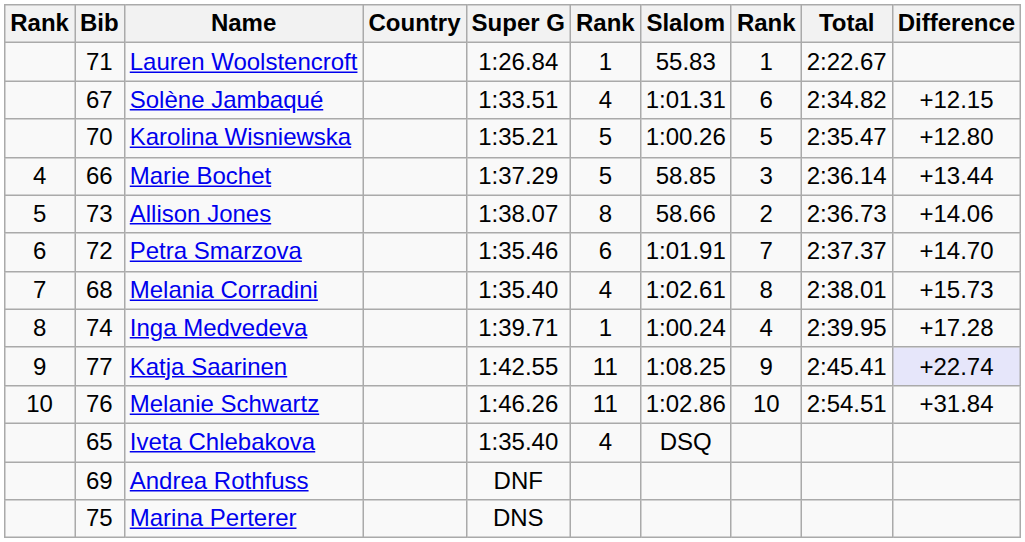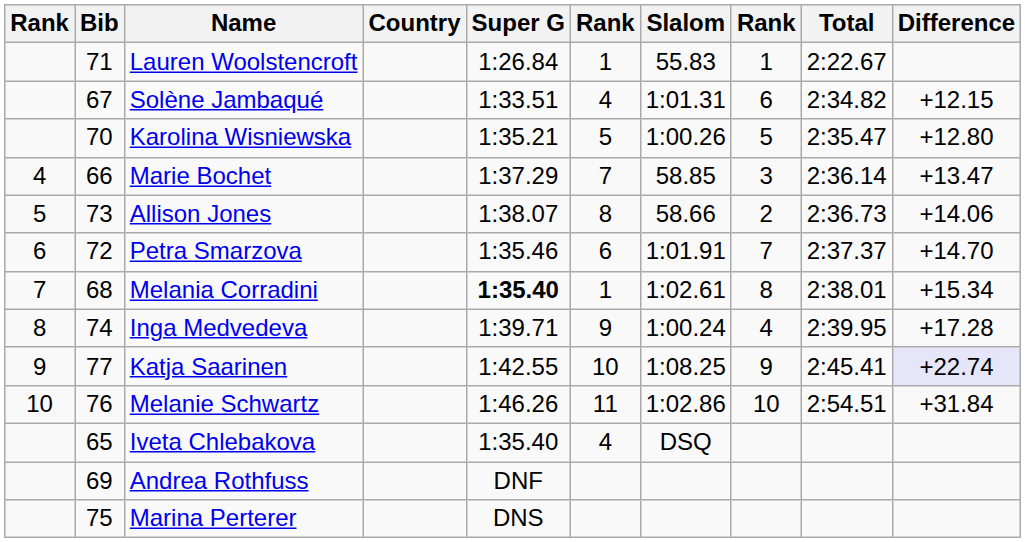Marie Bochet | column 6: 5 -> 7
Marie Bochet | Difference: +13.44 -> +13.47
Melania Corradini | Super G: normal -> bold
Melania Corradini | column 6: 4 -> 1
Melania Corradini | Difference: +15.73 -> +15.34
Inga Medvedeva | column 6: 1 -> 9
Katja Saarinen | column 6: 11 -> 10
